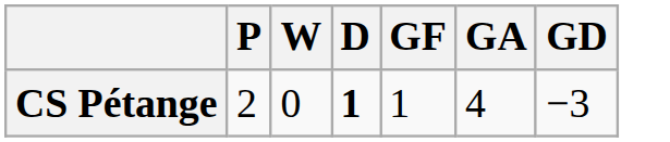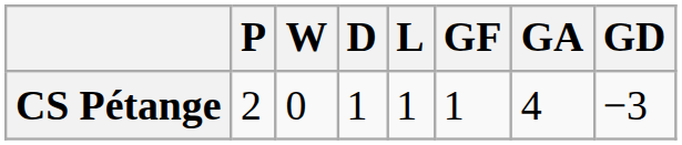+ column: L | 1
CS Pétange | D: bold -> normal
